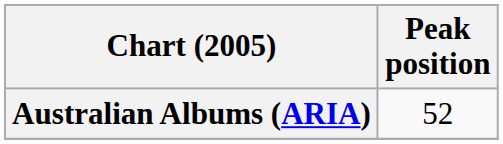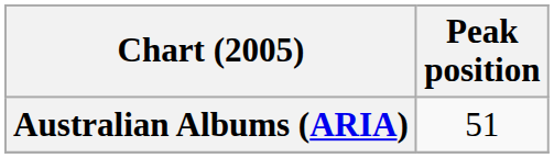Australian Albums (ARIA) | Peak position: 52 -> 51
